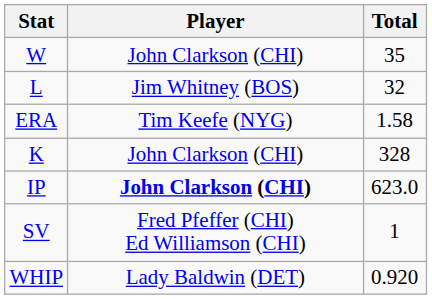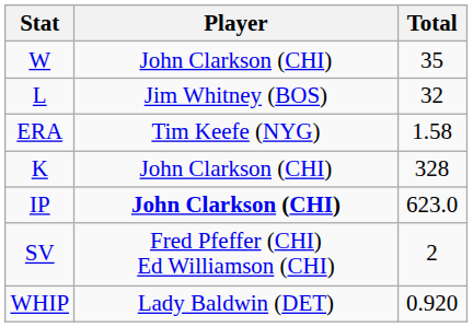SV | Total: 1 -> 2
